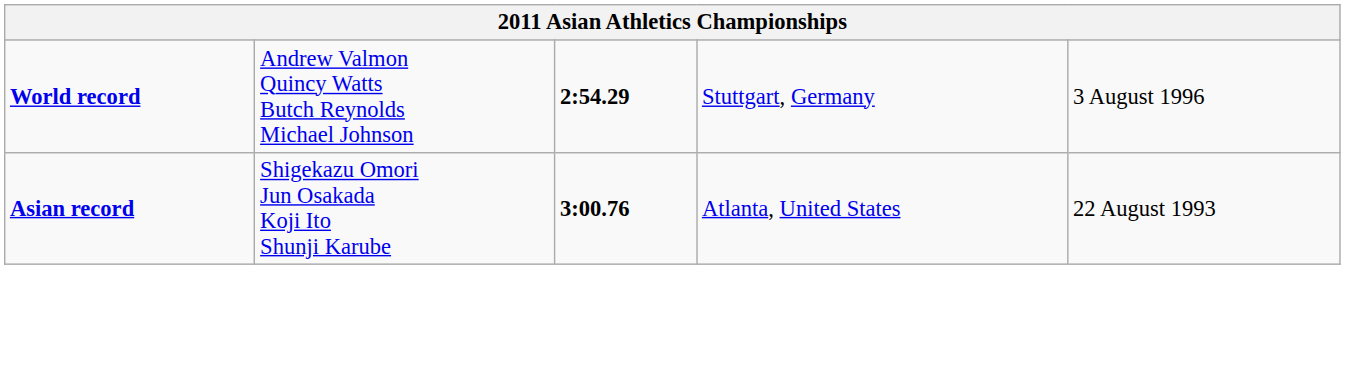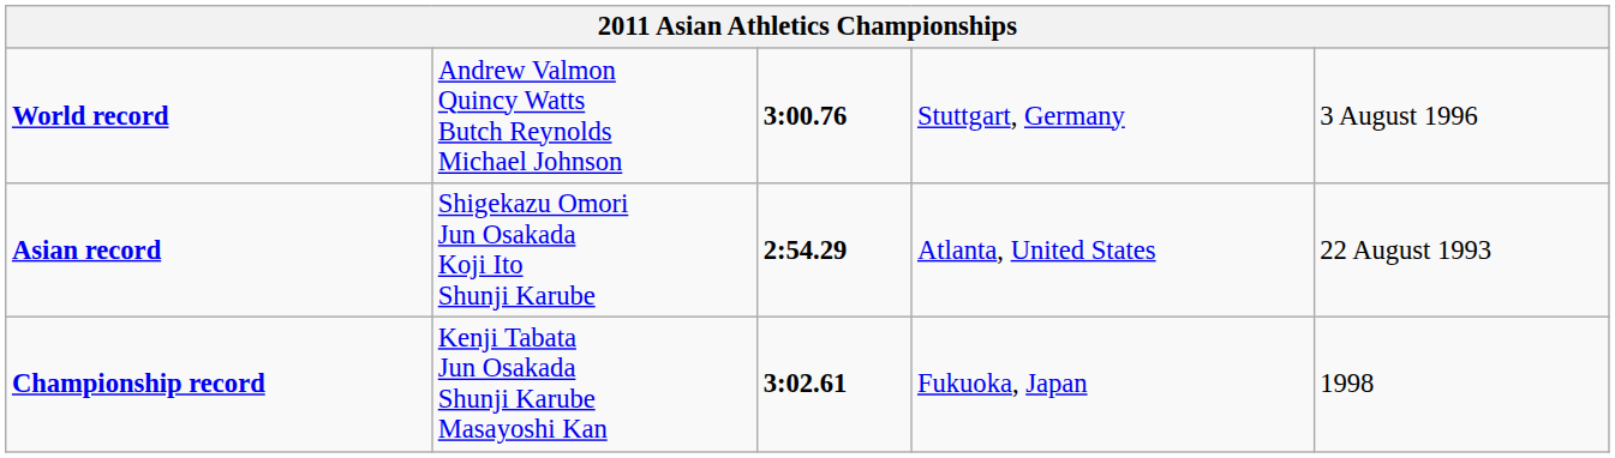World record | column 3: 2:54.29 -> 3:00.76
Asian record | column 3: 3:00.76 -> 2:54.29
+ row: Championship record | Kenji Tabata Jun Osakada Shunji Karube Masayoshi Kan | 3:02.61 | Fukuoka, Japan | 1998
